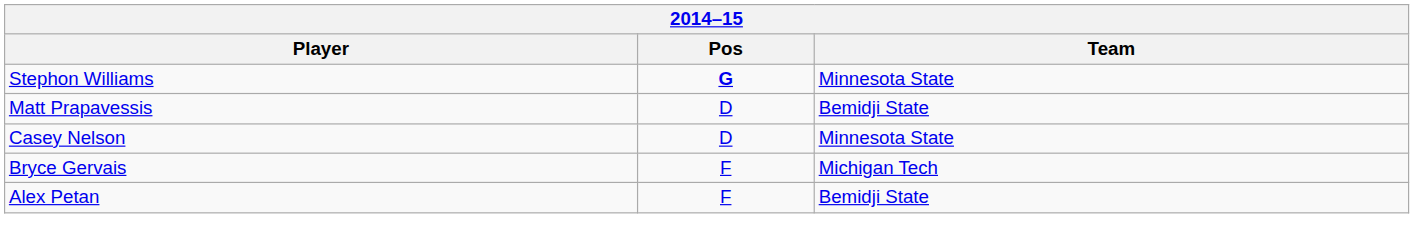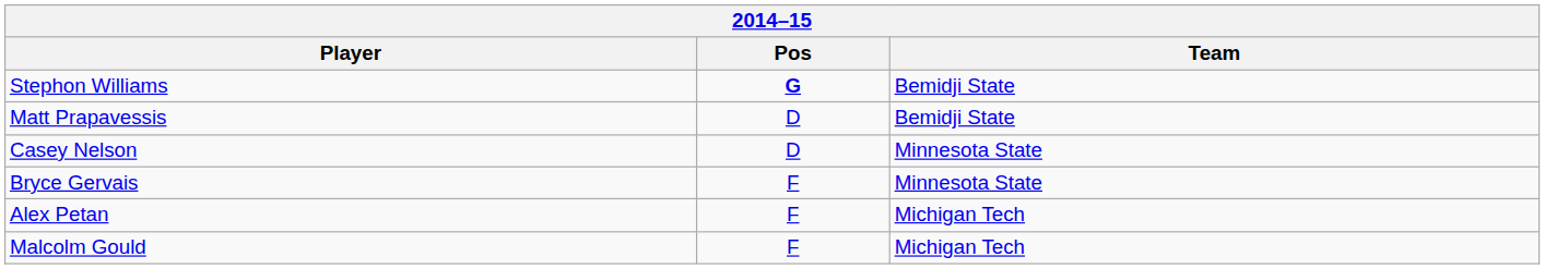Stephon Williams | Team: Minnesota State -> Bemidji State
Bryce Gervais | Team: Michigan Tech -> Minnesota State
Alex Petan | Team: Bemidji State -> Michigan Tech
+ row: Malcolm Gould | F | Michigan Tech
